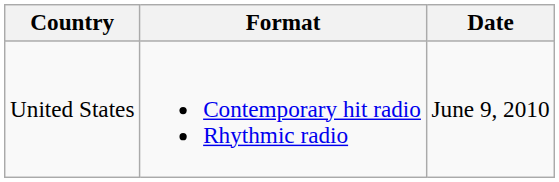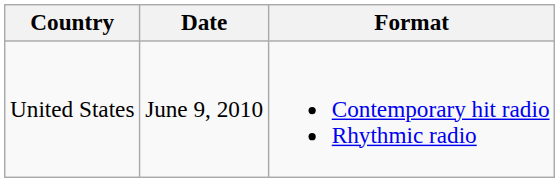columns swapped: Date <-> Format
